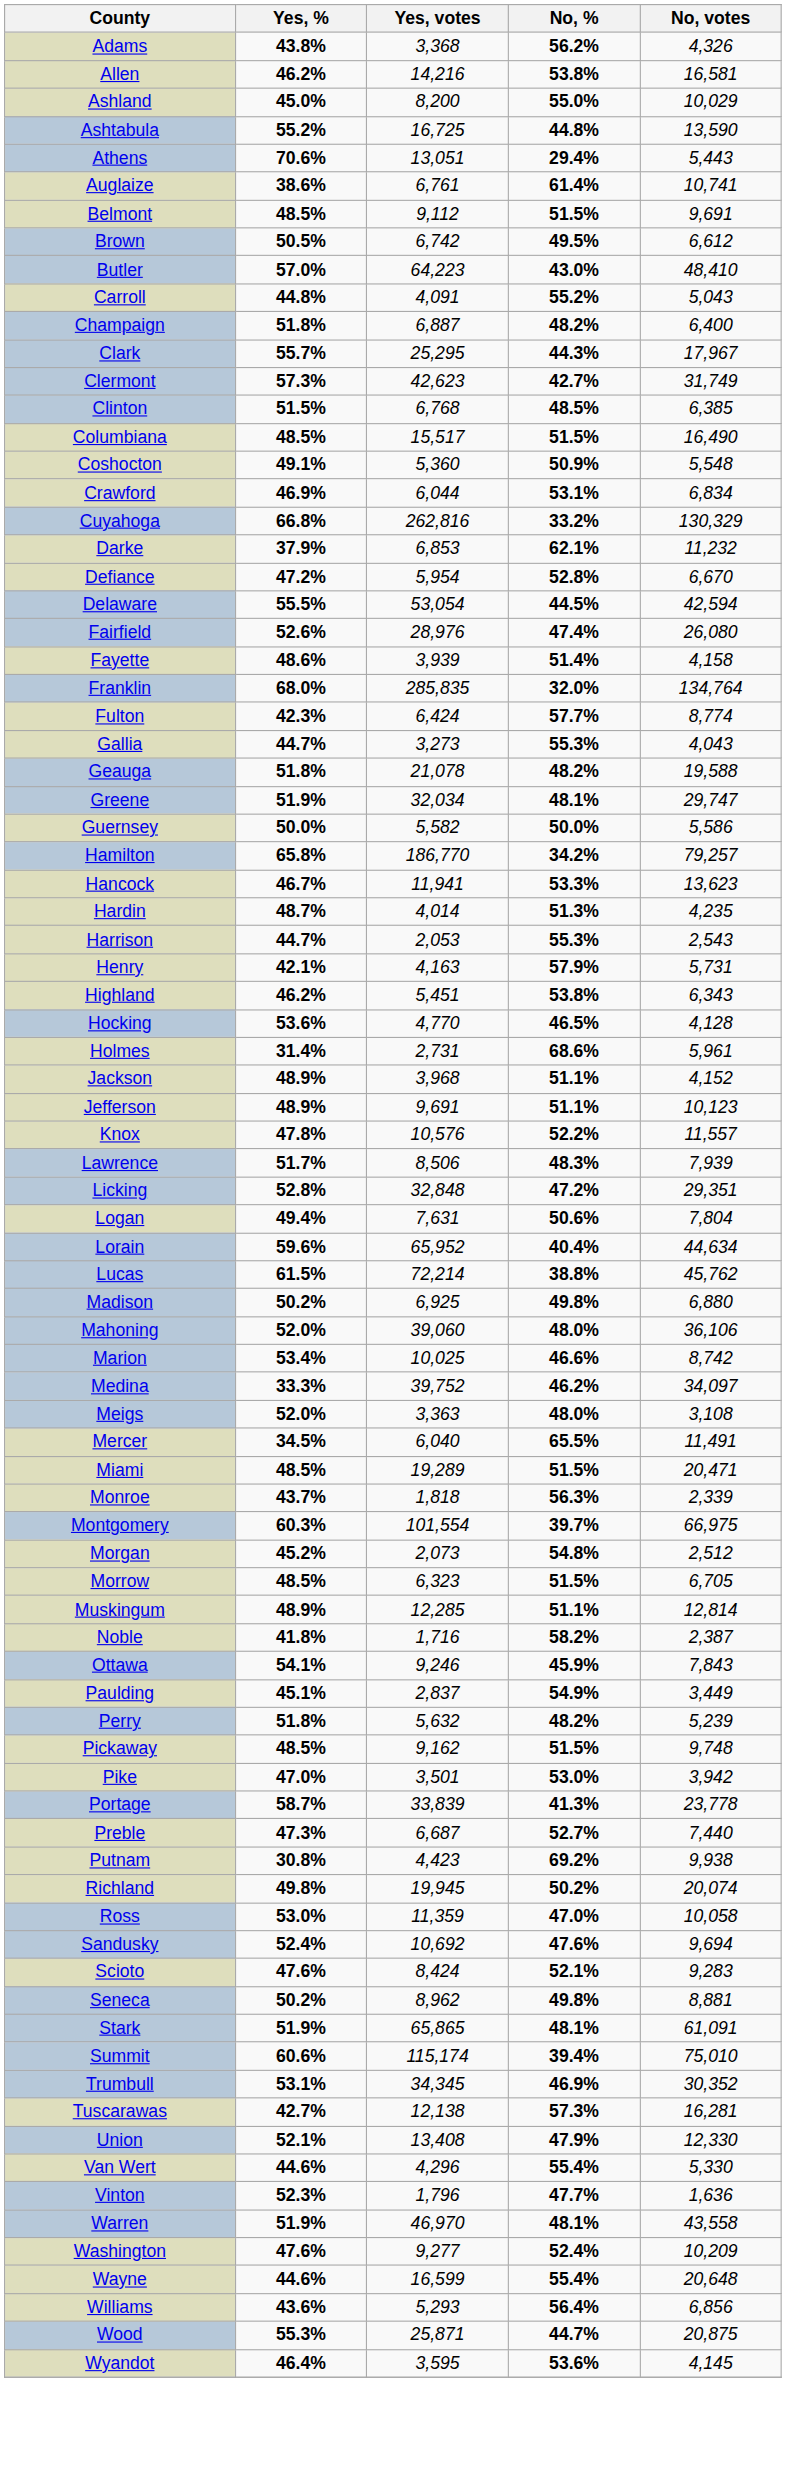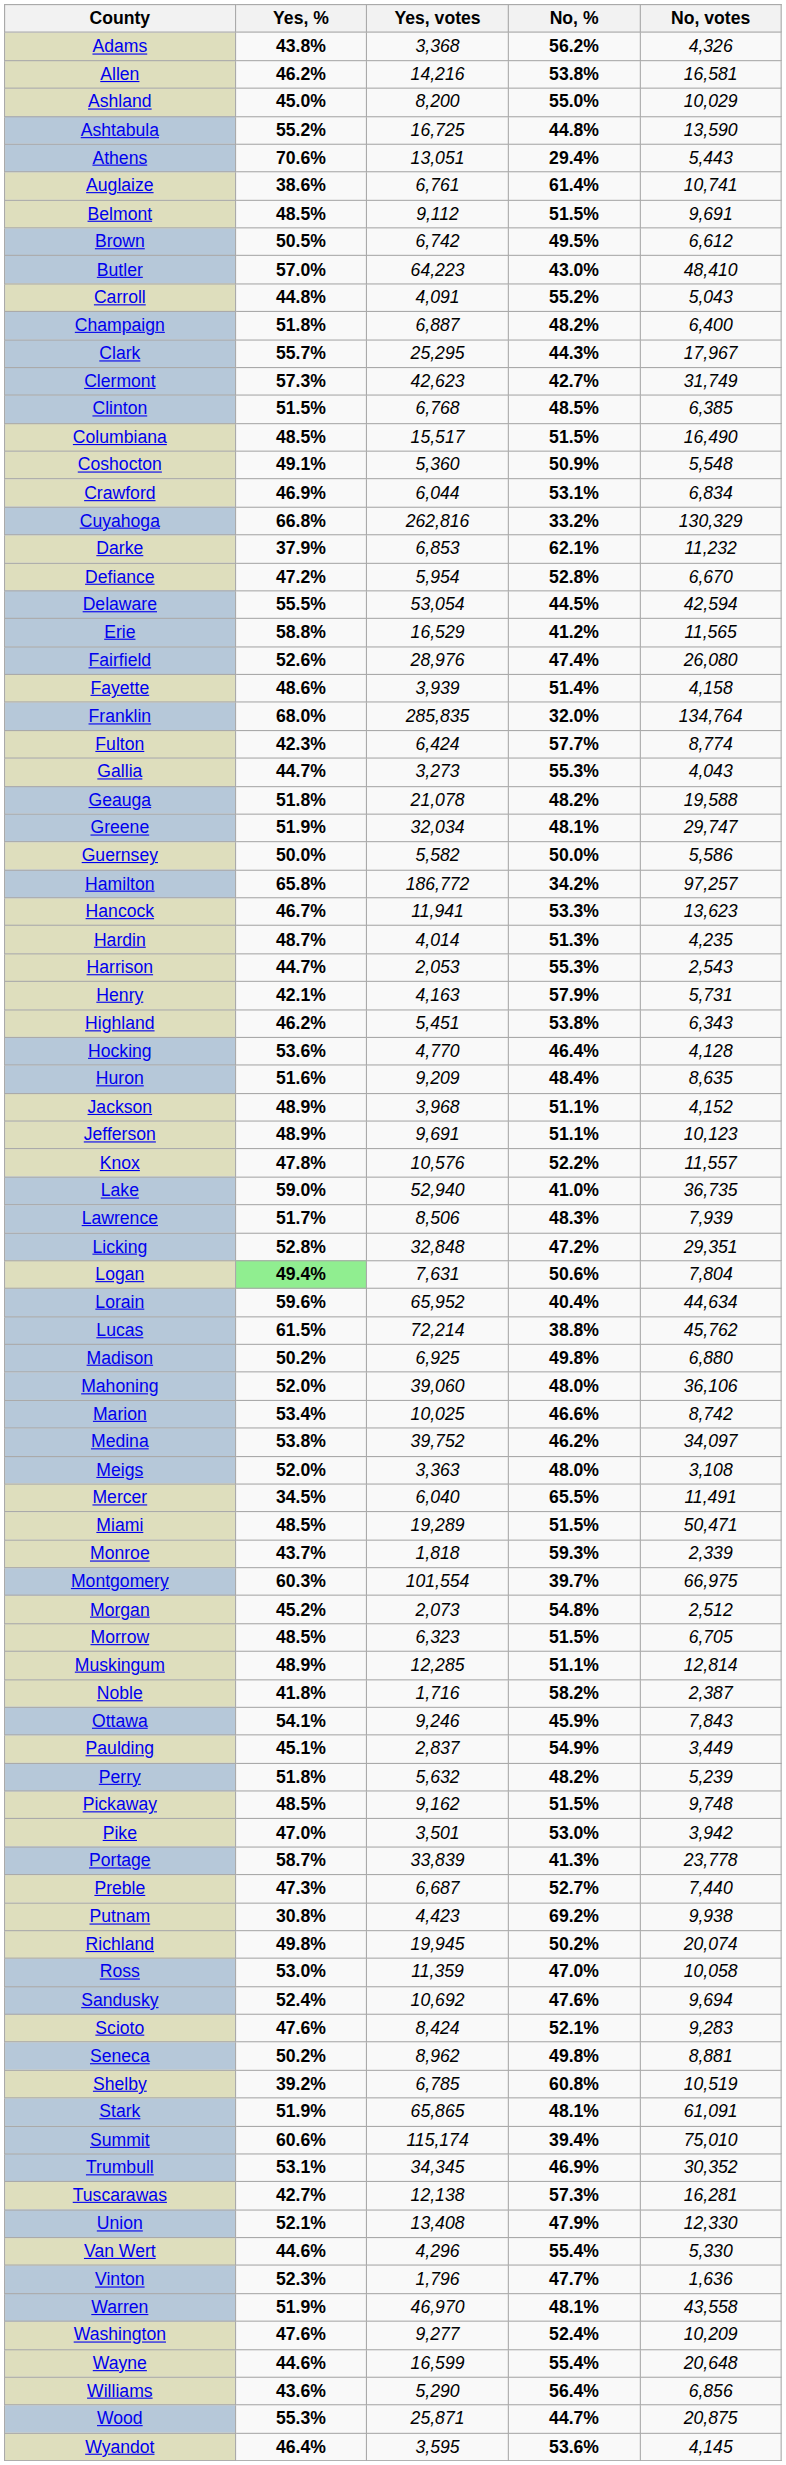+ row: Erie | 58.8% | 16,529 | 41.2% | 11,565
Hamilton | Yes, votes: 186,770 -> 186,772
Hamilton | No, votes: 79,257 -> 97,257
Hocking | No, %: 46.5% -> 46.4%
- row: Holmes | 31.4% | 2,731 | 68.6% | 5,961
+ row: Huron | 51.6% | 9,209 | 48.4% | 8,635
+ row: Lake | 59.0% | 52,940 | 41.0% | 36,735
Logan | Yes, %: no background -> lightgreen background
Medina | Yes, %: 33.3% -> 53.8%
Miami | No, votes: 20,471 -> 50,471
Monroe | No, %: 56.3% -> 59.3%
+ row: Shelby | 39.2% | 6,785 | 60.8% | 10,519
Williams | Yes, votes: 5,293 -> 5,290
